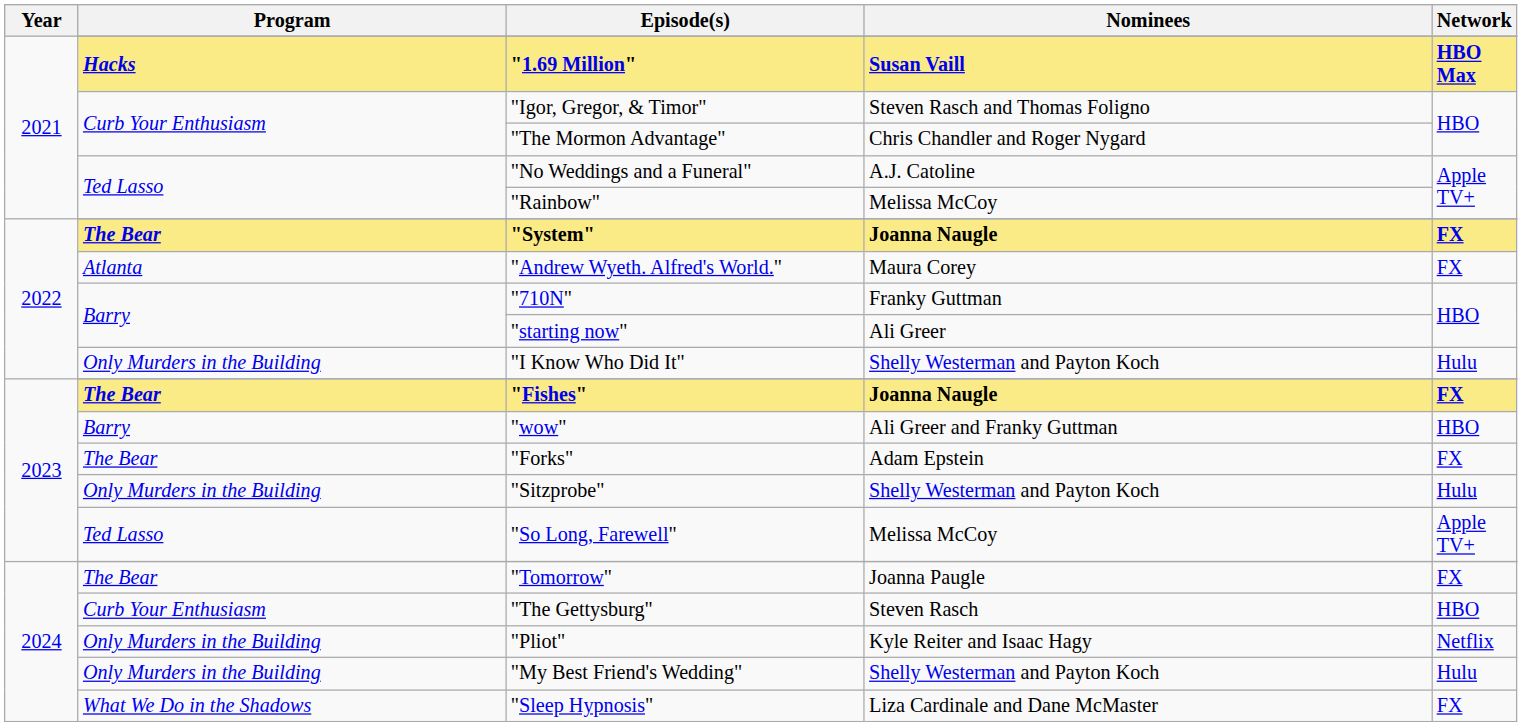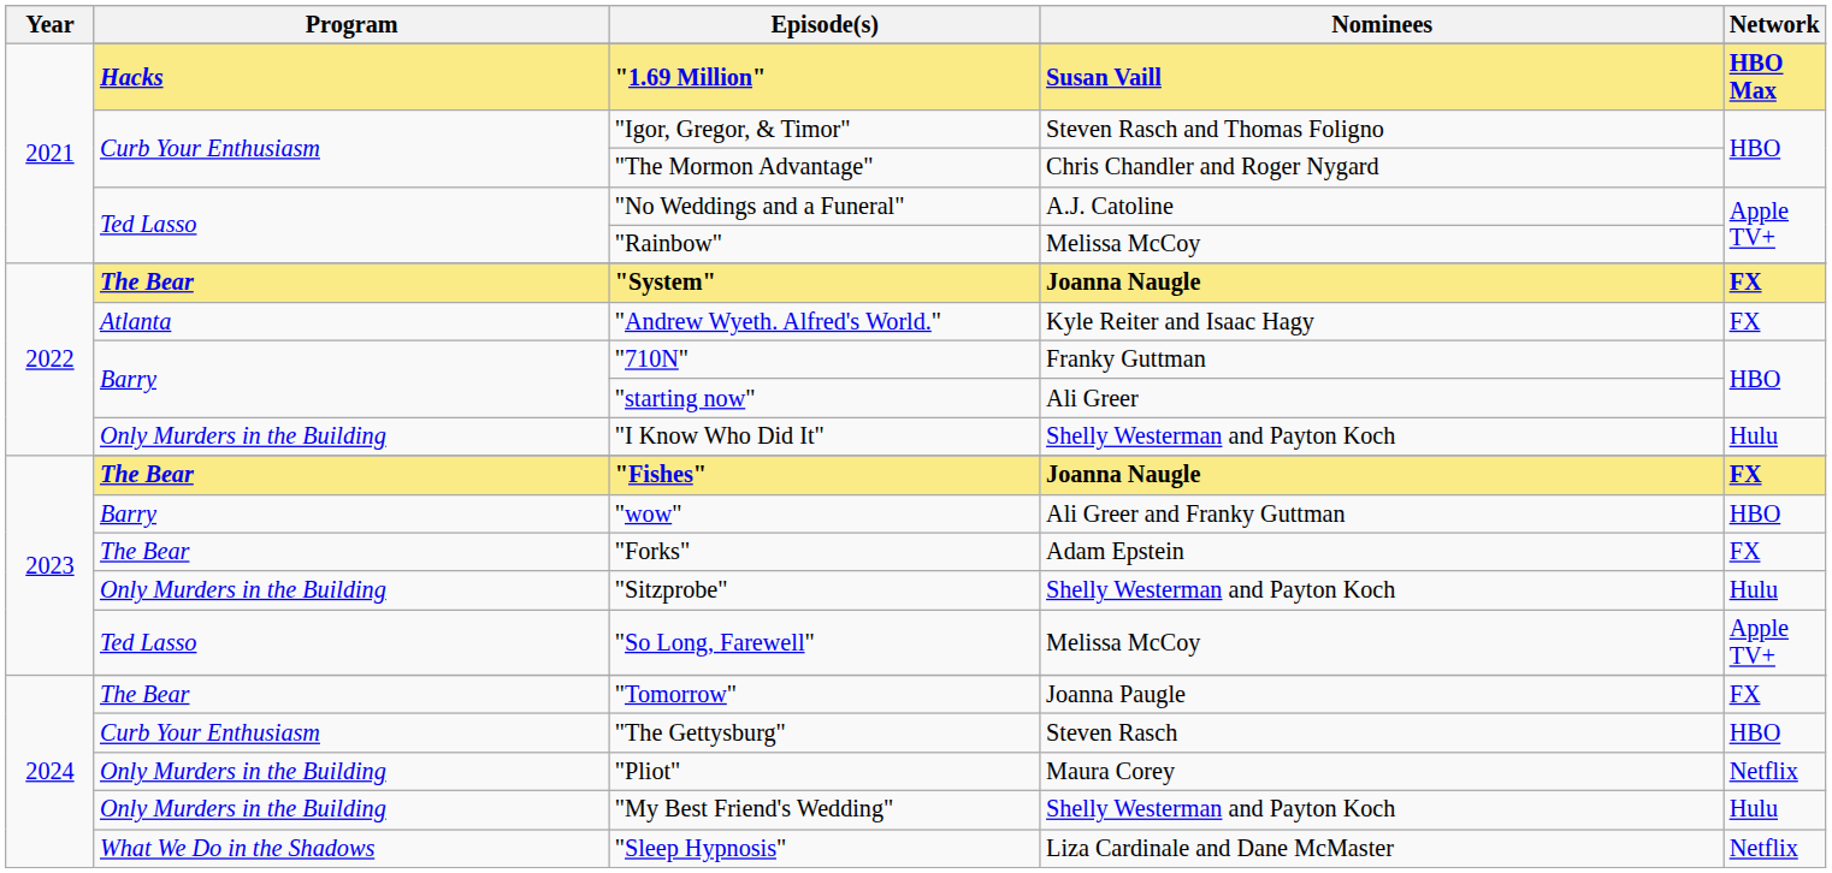"Andrew Wyeth. Alfred's World." | Nominees: Maura Corey -> Kyle Reiter and Isaac Hagy
"Pliot" | Nominees: Kyle Reiter and Isaac Hagy -> Maura Corey
"Sleep Hypnosis" | Network: FX -> Netflix
